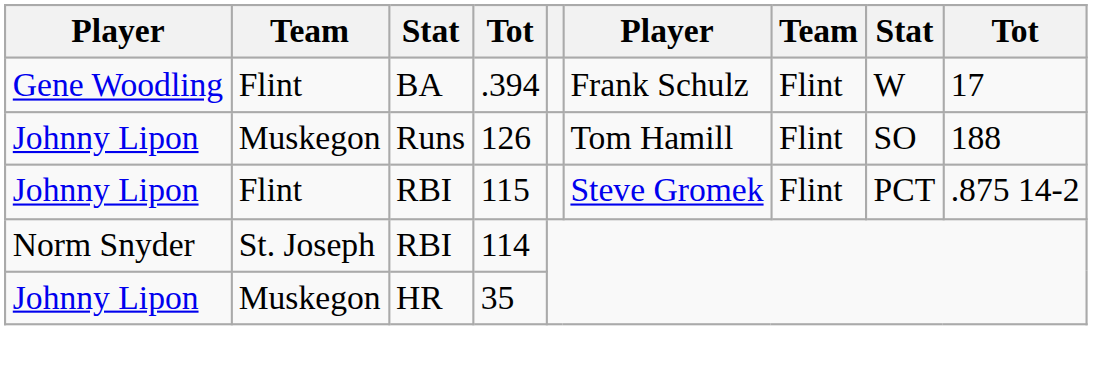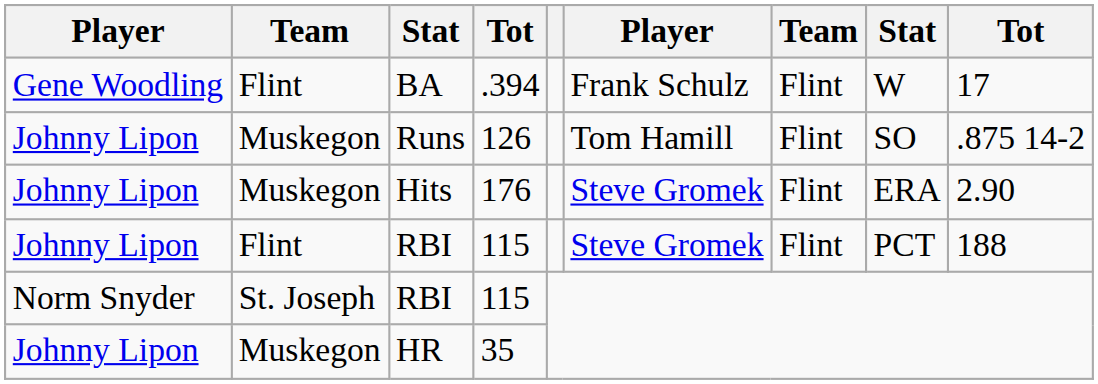Runs | column 9: 188 -> .875 14-2
+ row: Johnny Lipon | Muskegon | Hits | 176 | Steve Gromek | Flint | ERA | 2.90
Johnny Lipon / RBI | column 9: .875 14-2 -> 188
Norm Snyder / RBI | column 4: 114 -> 115
